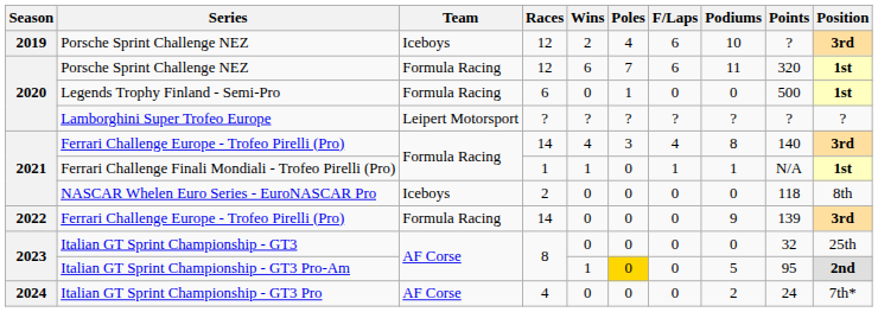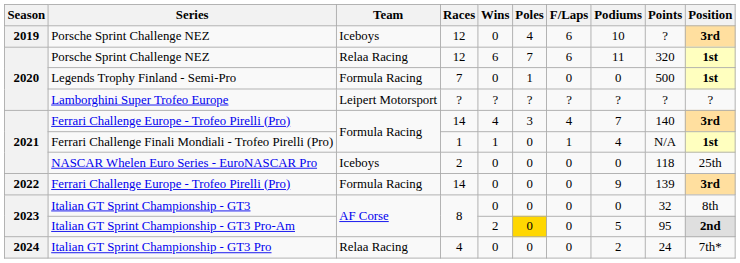2019 / Porsche Sprint Challenge NEZ | Wins: 2 -> 0
2020 / Porsche Sprint Challenge NEZ | Team: Formula Racing -> Relaa Racing
Legends Trophy Finland - Semi-Pro | Races: 6 -> 7
2021 / Ferrari Challenge Europe - Trofeo Pirelli (Pro) | Podiums: 8 -> 7
Ferrari Challenge Finali Mondiali - Trofeo Pirelli (Pro) | Podiums: 1 -> 4
NASCAR Whelen Euro Series - EuroNASCAR Pro | Position: 8th -> 25th
Italian GT Sprint Championship - GT3 | Position: 25th -> 8th
Italian GT Sprint Championship - GT3 Pro-Am | Wins: 1 -> 2
Italian GT Sprint Championship - GT3 Pro | Team: AF Corse -> Relaa Racing
